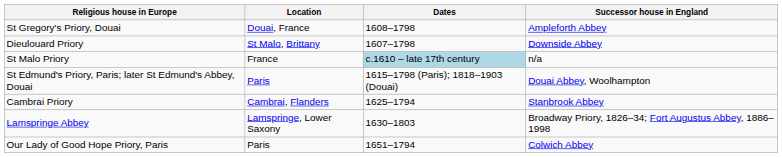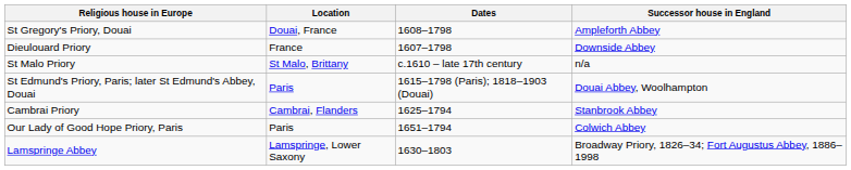Dieulouard Priory | Location: St Malo, Brittany -> France
St Malo Priory | Location: France -> St Malo, Brittany
St Malo Priory | Dates: lightblue background -> no background
rows swapped: Our Lady of Good Hope Priory, Paris <-> Lamspringe Abbey
